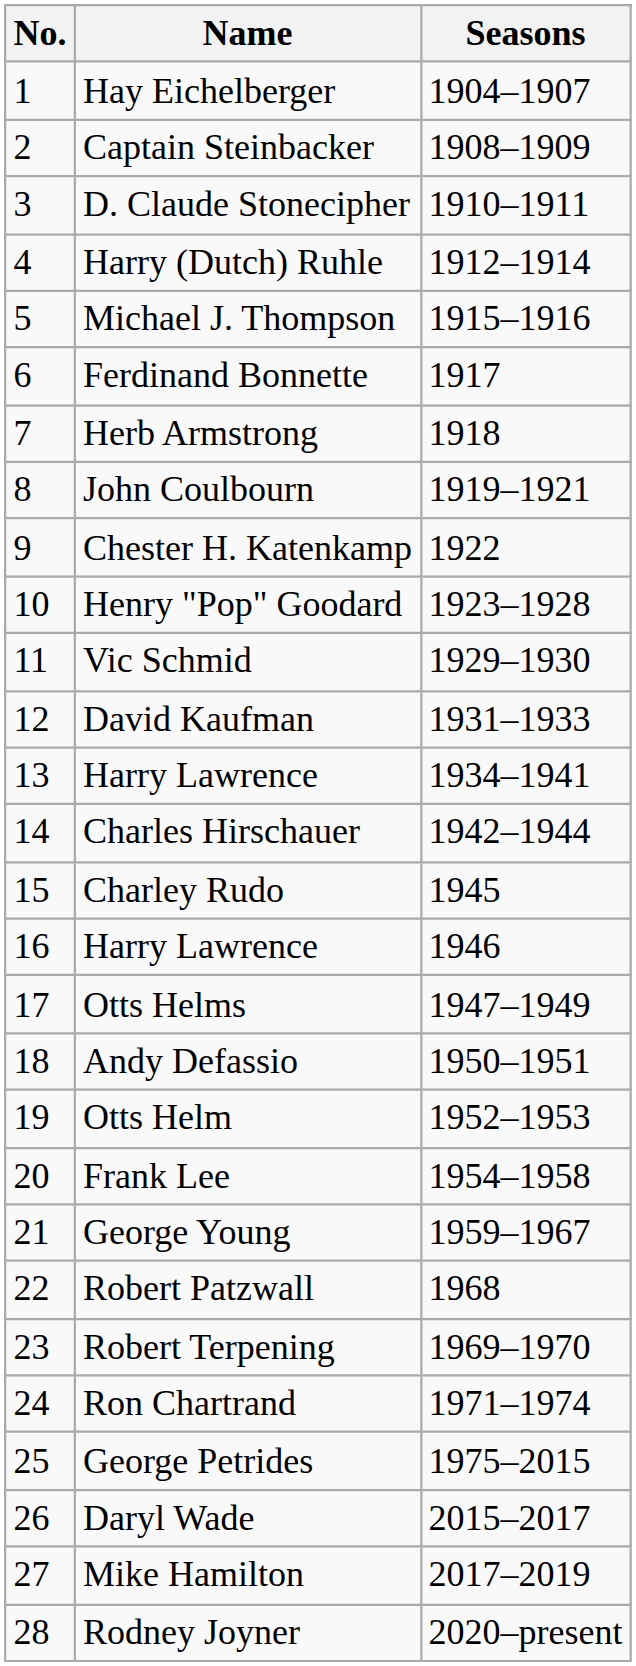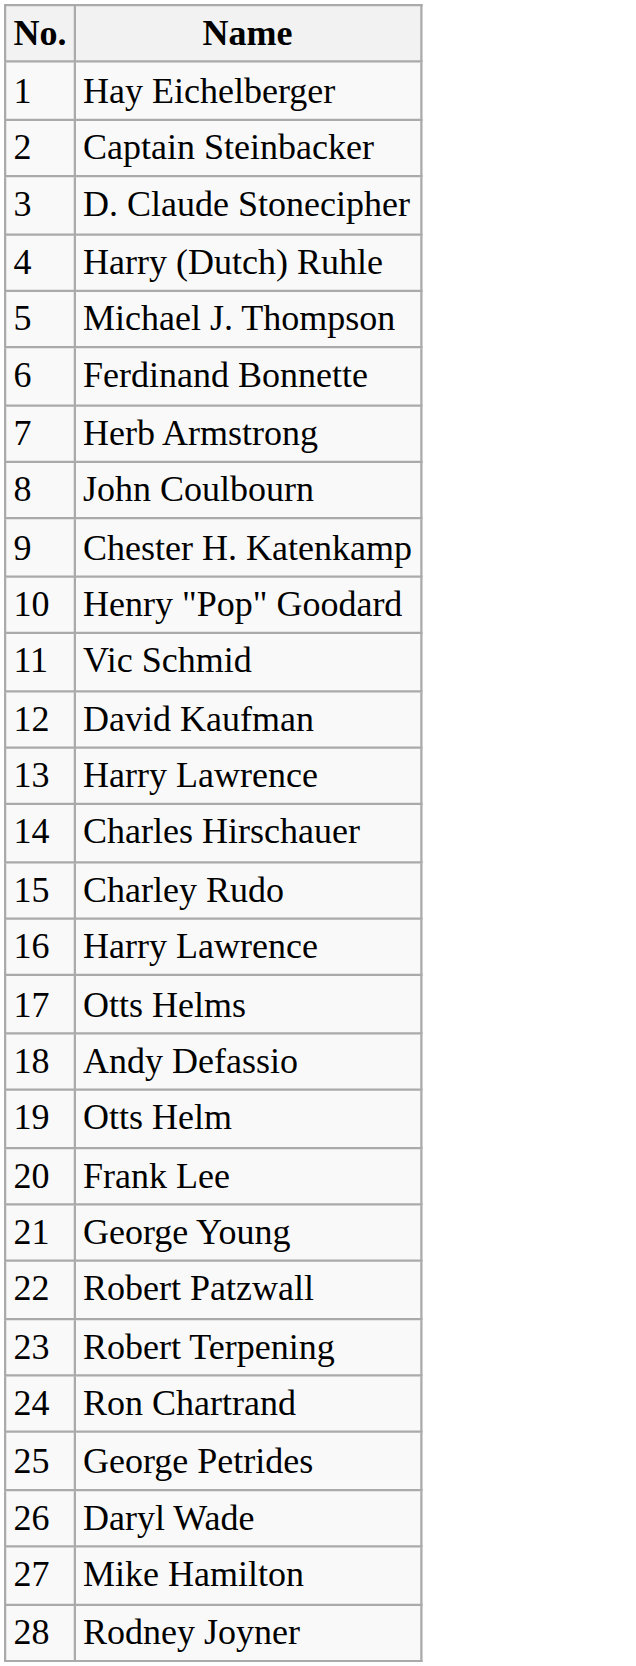- column: Seasons | 1904–1907 | 1908–1909 | 1910–1911 | 1912–1914 | 1915–1916 | 1917 | 1918 | 1919–1921 | 1922 | 1923–1928 | 1929–1930 | 1931–1933 | 1934–1941 | 1942–1944 | 1945 | 1946 | 1947–1949 | 1950–1951 | 1952–1953 | 1954–1958 | 1959–1967 | 1968 | 1969–1970 | 1971–1974 | 1975–2015 | 2015–2017 | 2017–2019 | 2020–present
